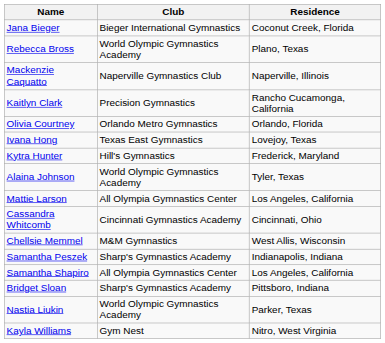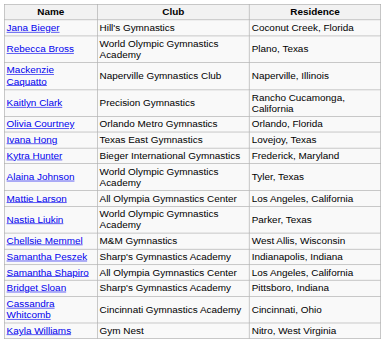Jana Bieger | Club: Bieger International Gymnastics -> Hill's Gymnastics
Kytra Hunter | Club: Hill's Gymnastics -> Bieger International Gymnastics
rows swapped: Nastia Liukin <-> Cassandra Whitcomb
